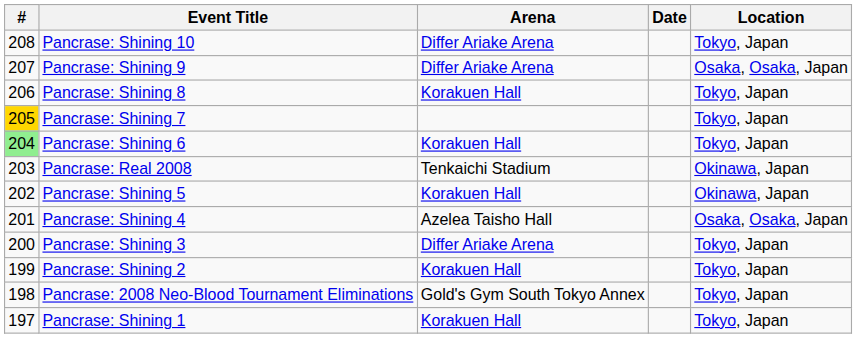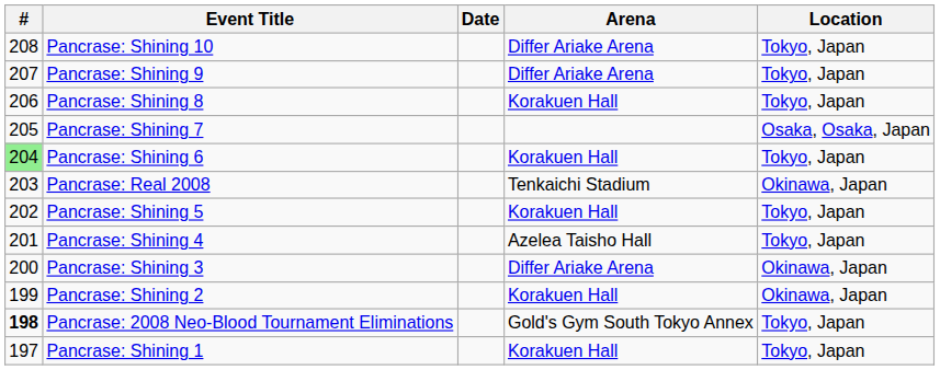columns swapped: Date <-> Arena
Pancrase: Shining 9 | Location: Osaka, Osaka, Japan -> Tokyo, Japan
Pancrase: Shining 7 | #: gold background -> no background
Pancrase: Shining 7 | Location: Tokyo, Japan -> Osaka, Osaka, Japan
Pancrase: Shining 5 | Location: Okinawa, Japan -> Tokyo, Japan
Pancrase: Shining 4 | Location: Osaka, Osaka, Japan -> Tokyo, Japan
Pancrase: Shining 3 | Location: Tokyo, Japan -> Okinawa, Japan
Pancrase: Shining 2 | Location: Tokyo, Japan -> Okinawa, Japan
Pancrase: 2008 Neo-Blood Tournament Eliminations | #: normal -> bold
